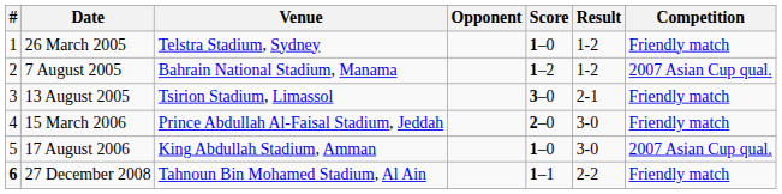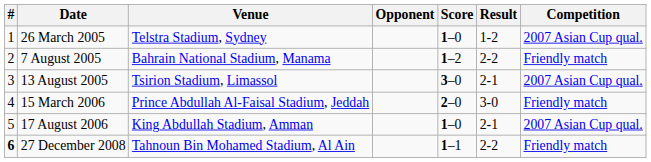26 March 2005 | Competition: Friendly match -> 2007 Asian Cup qual.
7 August 2005 | Result: 1-2 -> 2-2
7 August 2005 | Competition: 2007 Asian Cup qual. -> Friendly match
13 August 2005 | Competition: Friendly match -> 2007 Asian Cup qual.
17 August 2006 | Result: 3-0 -> 2-1
